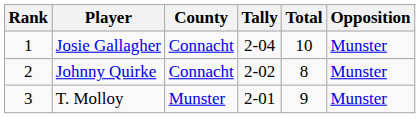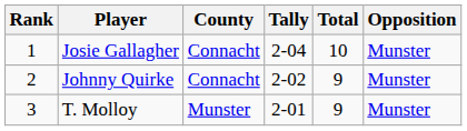Johnny Quirke | Total: 8 -> 9
